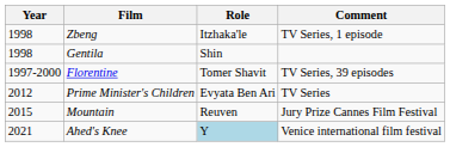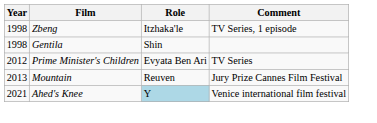- row: 1997-2000 | Florentine | Tomer Shavit | TV Series, 39 episodes
Mountain | Year: 2015 -> 2013
